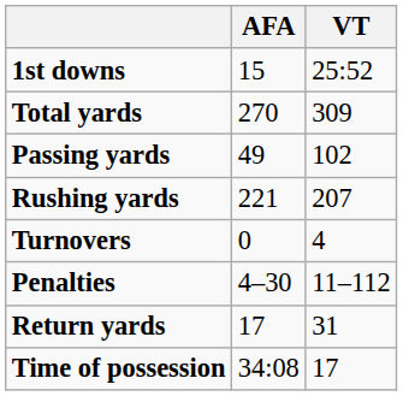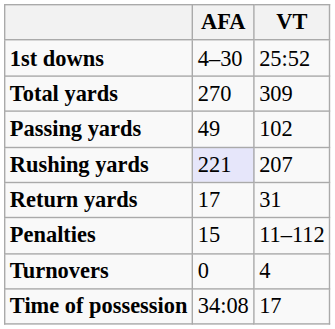1st downs | AFA: 15 -> 4–30
Rushing yards | AFA: no background -> lavender background
rows swapped: Return yards <-> Turnovers
Penalties | AFA: 4–30 -> 15
